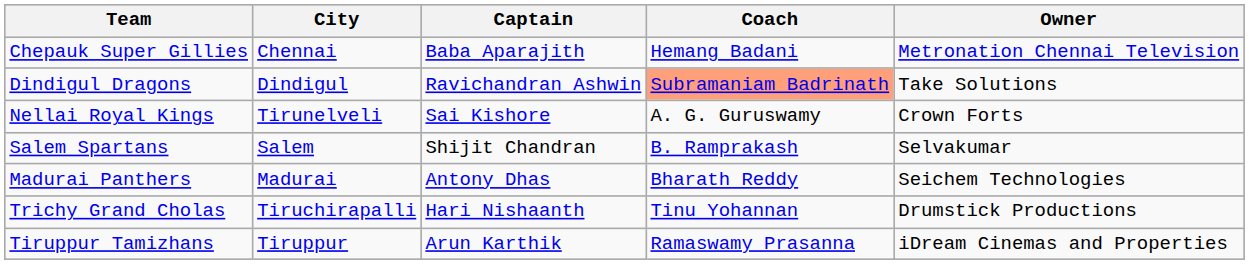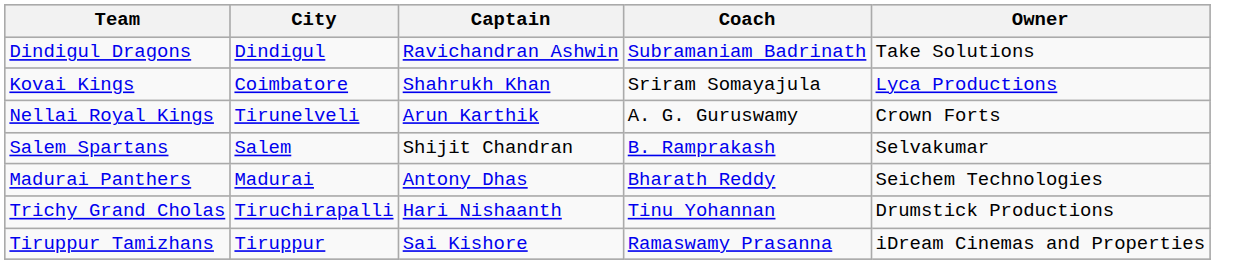- row: Chepauk Super Gillies | Chennai | Baba Aparajith | Hemang Badani | Metronation Chennai Television
Dindigul Dragons | Coach: lightsalmon background -> no background
+ row: Kovai Kings | Coimbatore | Shahrukh Khan | Sriram Somayajula | Lyca Productions
Nellai Royal Kings | Captain: Sai Kishore -> Arun Karthik
Tiruppur Tamizhans | Captain: Arun Karthik -> Sai Kishore
